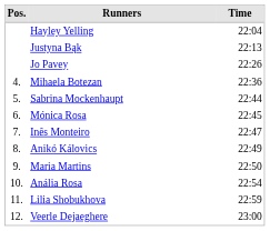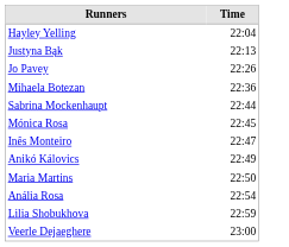- column: Pos. | 4. | 5. | 6. | 7. | 8. | 9. | 10. | 11. | 12.
